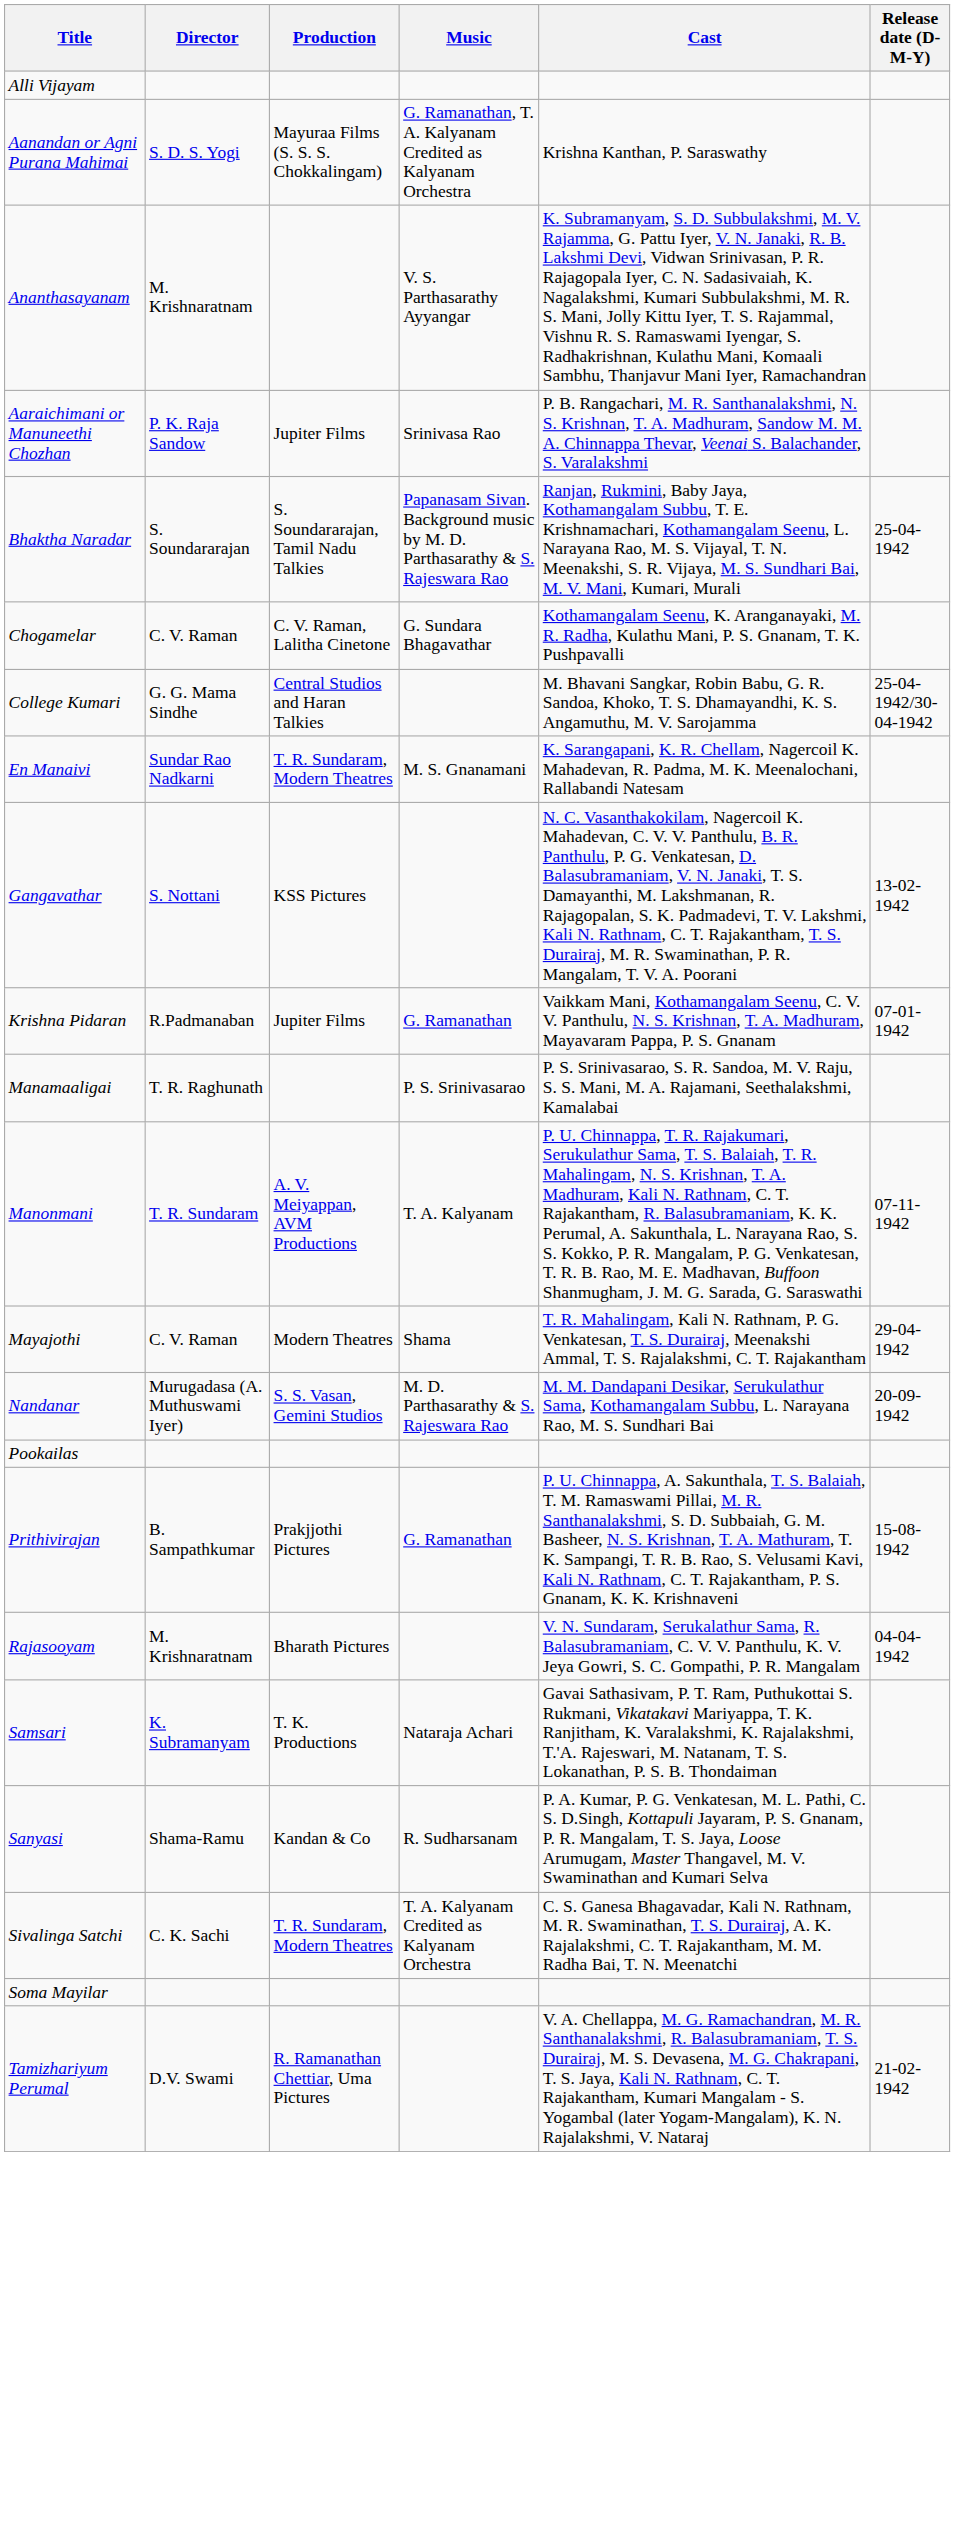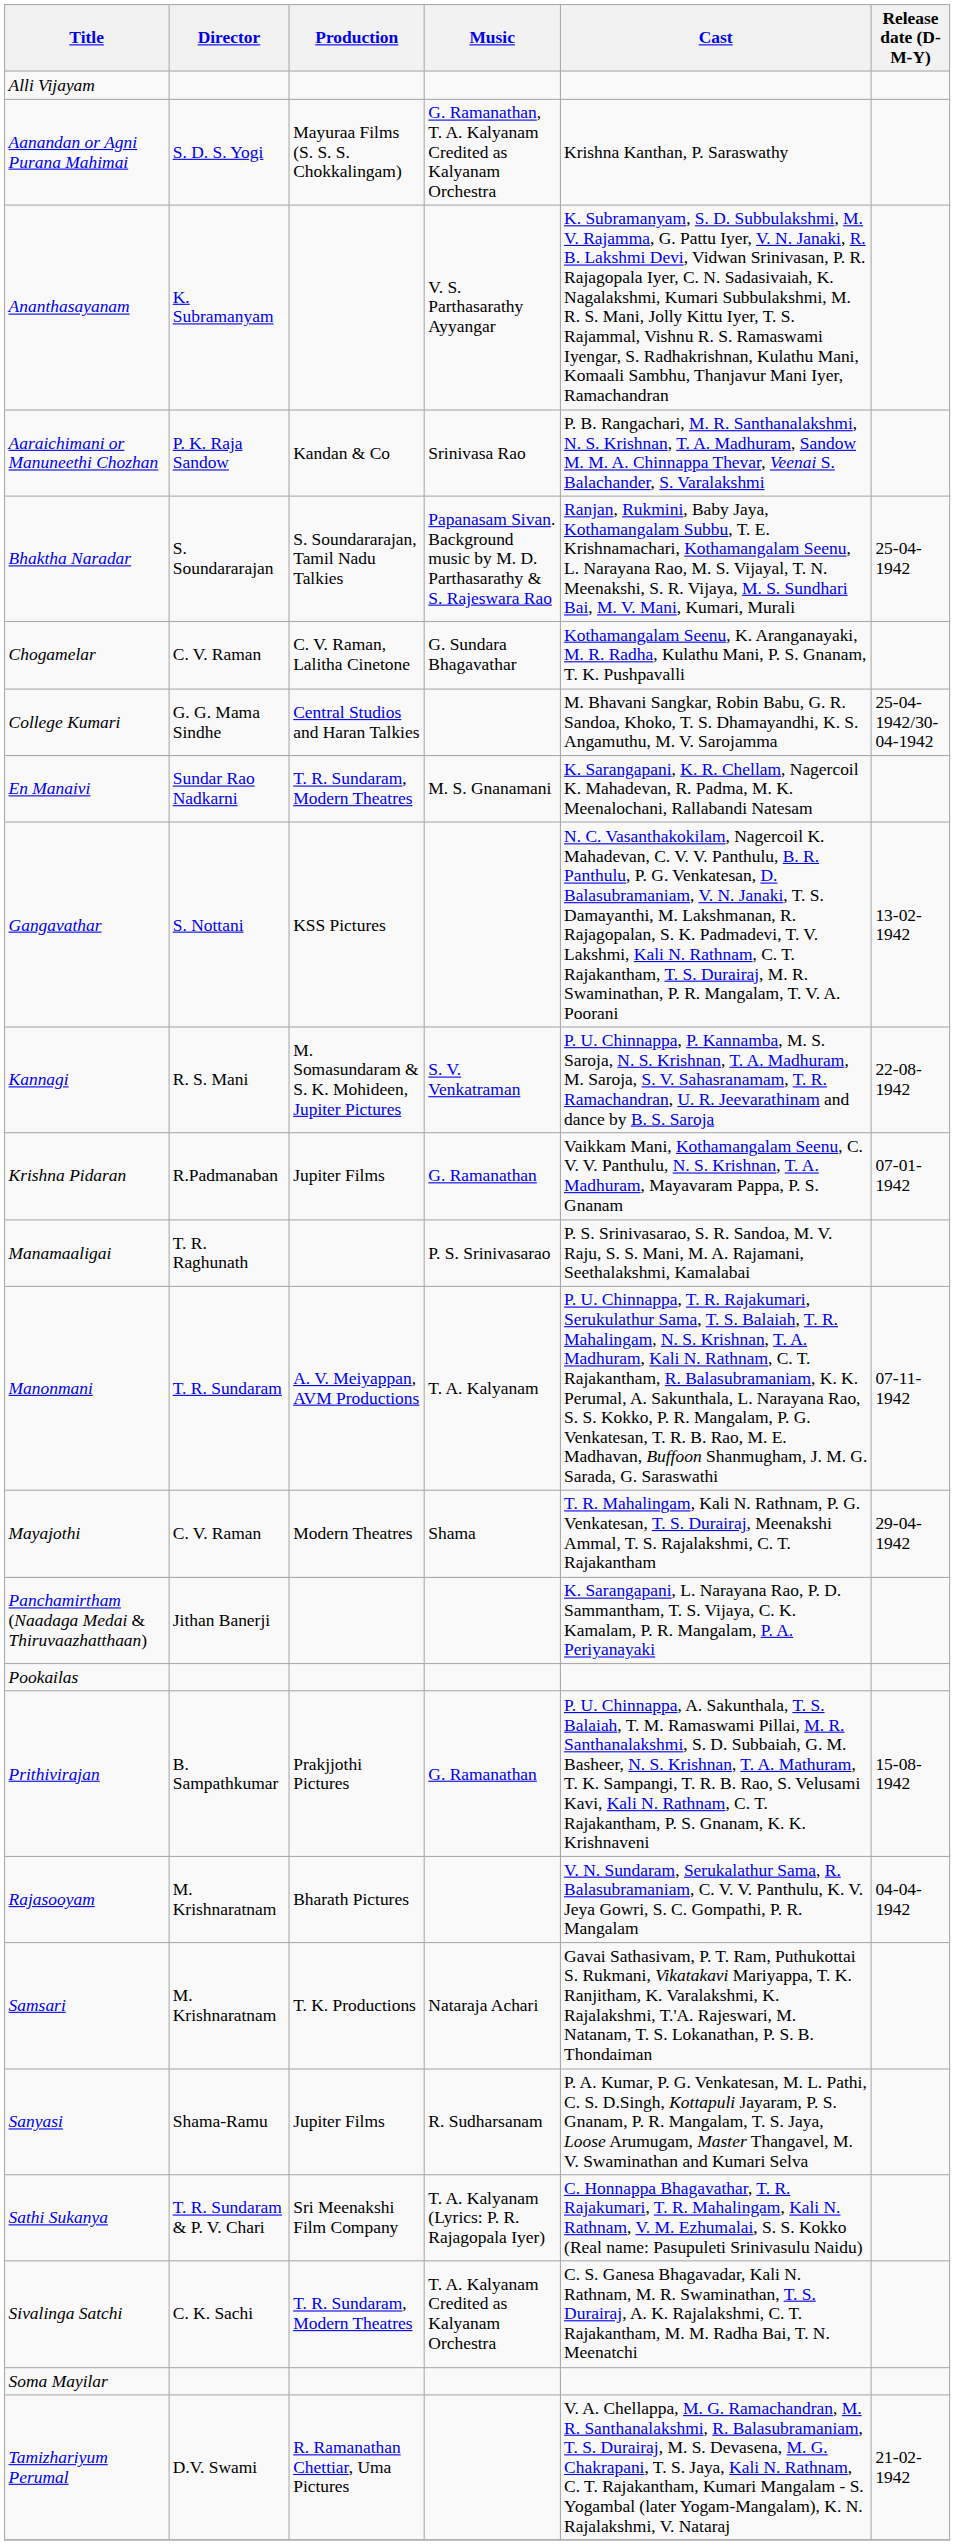Ananthasayanam | Director: M. Krishnaratnam -> K. Subramanyam
Aaraichimani or Manuneethi Chozhan | Production: Jupiter Films -> Kandan & Co
+ row: Kannagi | R. S. Mani | M. Somasundaram & S. K. Mohideen, Jupiter Pictures | S. V. Venkatraman | P. U. Chinnappa, P. Kannamba, M. S. Saroja, N. S. Krishnan, T. A. Madhuram, M. Saroja, S. V. Sahasranamam, T. R. Ramachandran, U. R. Jeevarathinam and dance by B. S. Saroja | 22-08-1942
- row: Nandanar | Murugadasa (A. Muthuswami Iyer) | S. S. Vasan, Gemini Studios | M. D. Parthasarathy & S. Rajeswara Rao | M. M. Dandapani Desikar, Serukulathur Sama, Kothamangalam Subbu, L. Narayana Rao, M. S. Sundhari Bai | 20-09-1942
+ row: Panchamirtham (Naadaga Medai & Thiruvaazhatthaan) | Jithan Banerji | K. Sarangapani, L. Narayana Rao, P. D. Sammantham, T. S. Vijaya, C. K. Kamalam, P. R. Mangalam, P. A. Periyanayaki
Samsari | Director: K. Subramanyam -> M. Krishnaratnam
Sanyasi | Production: Kandan & Co -> Jupiter Films
+ row: Sathi Sukanya | T. R. Sundaram & P. V. Chari | Sri Meenakshi Film Company | T. A. Kalyanam (Lyrics: P. R. Rajagopala Iyer) | C. Honnappa Bhagavathar, T. R. Rajakumari, T. R. Mahalingam, Kali N. Rathnam, V. M. Ezhumalai, S. S. Kokko (Real name: Pasupuleti Srinivasulu Naidu)
